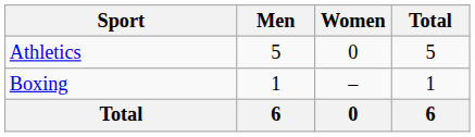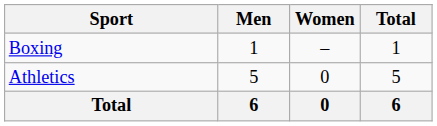rows swapped: Athletics <-> Boxing
